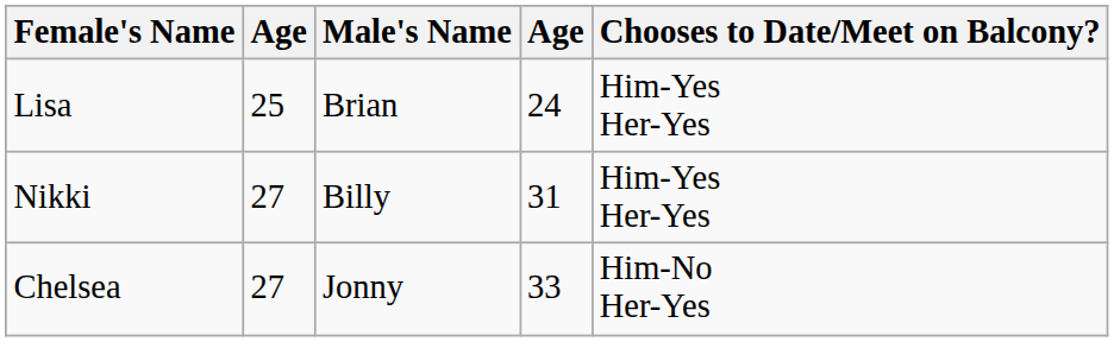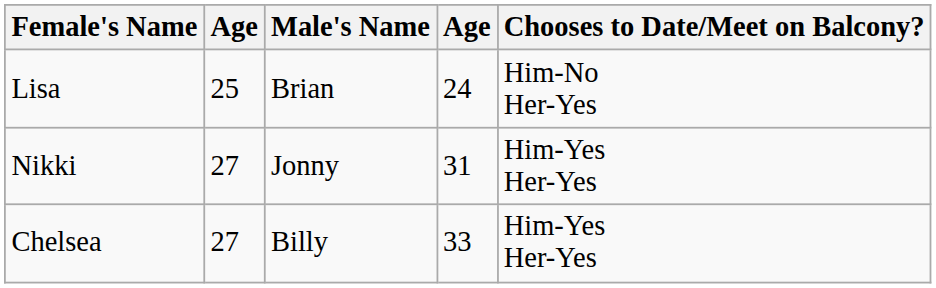Lisa | Chooses to Date/Meet on Balcony?: Him-Yes Her-Yes -> Him-No Her-Yes
Nikki | Male's Name: Billy -> Jonny
Chelsea | Male's Name: Jonny -> Billy
Chelsea | Chooses to Date/Meet on Balcony?: Him-No Her-Yes -> Him-Yes Her-Yes
